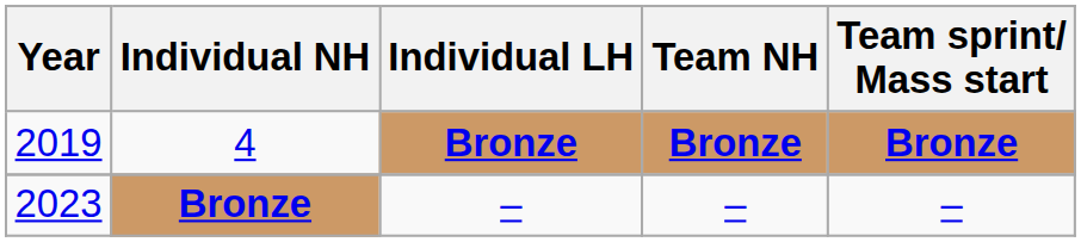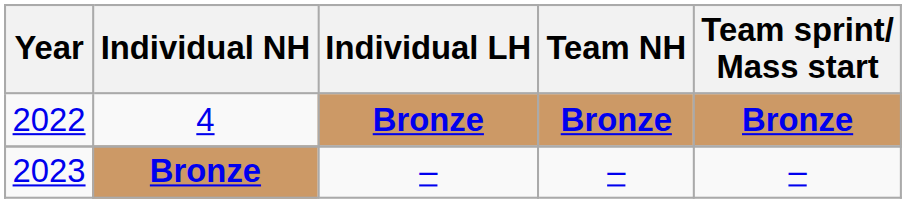4 | Year: 2019 -> 2022
